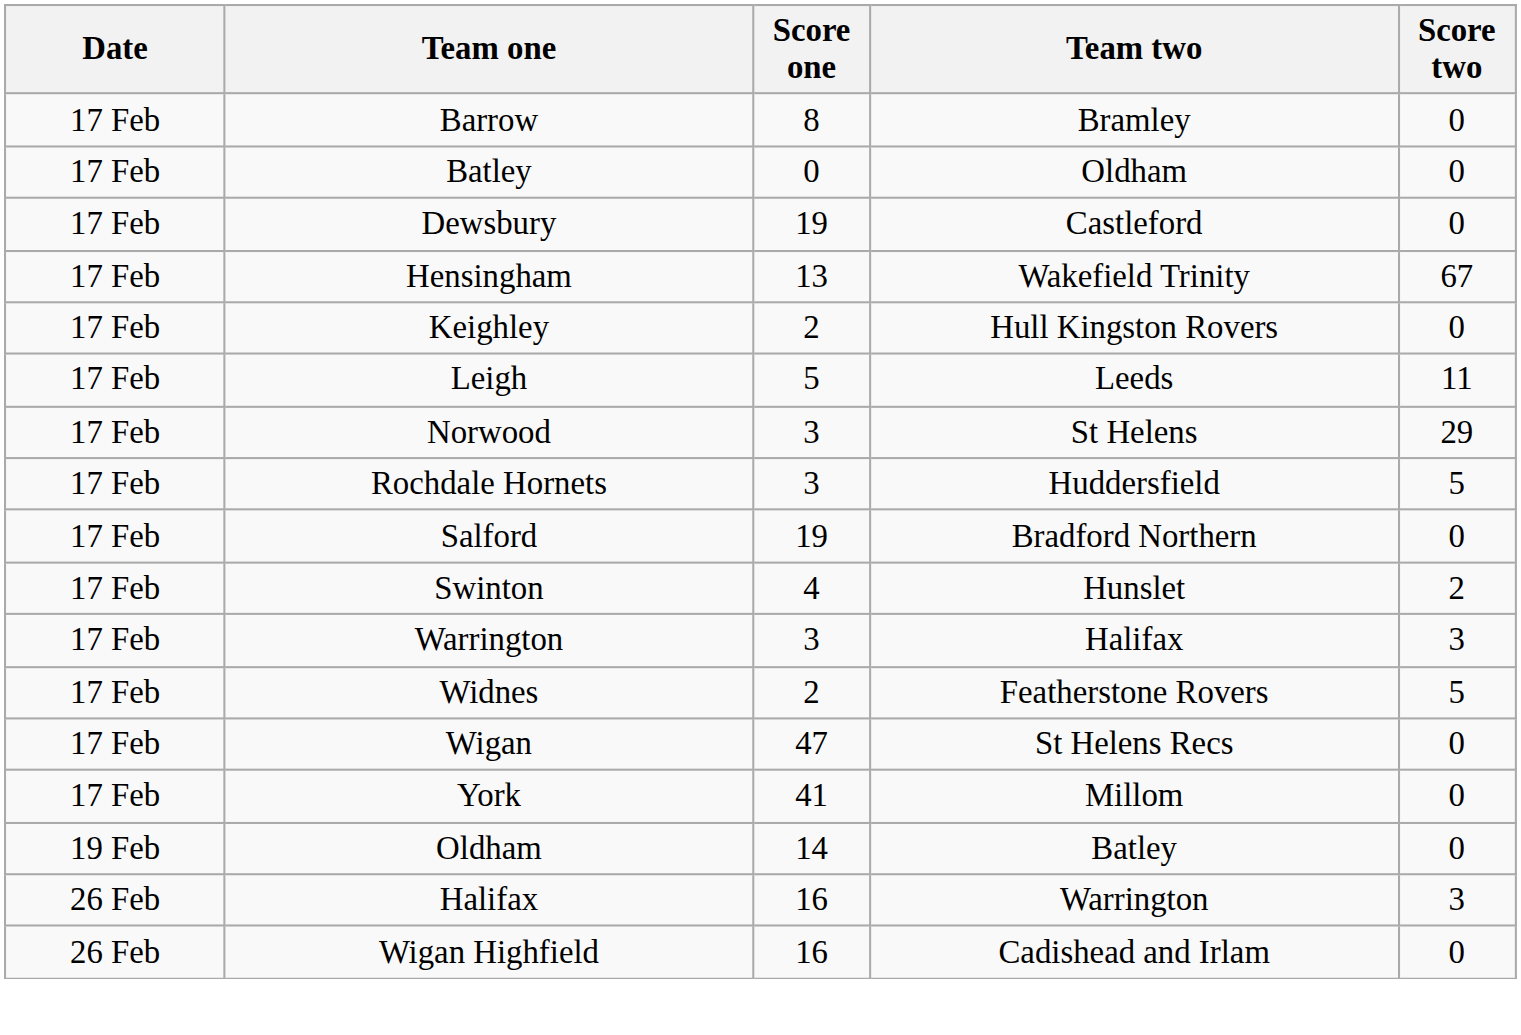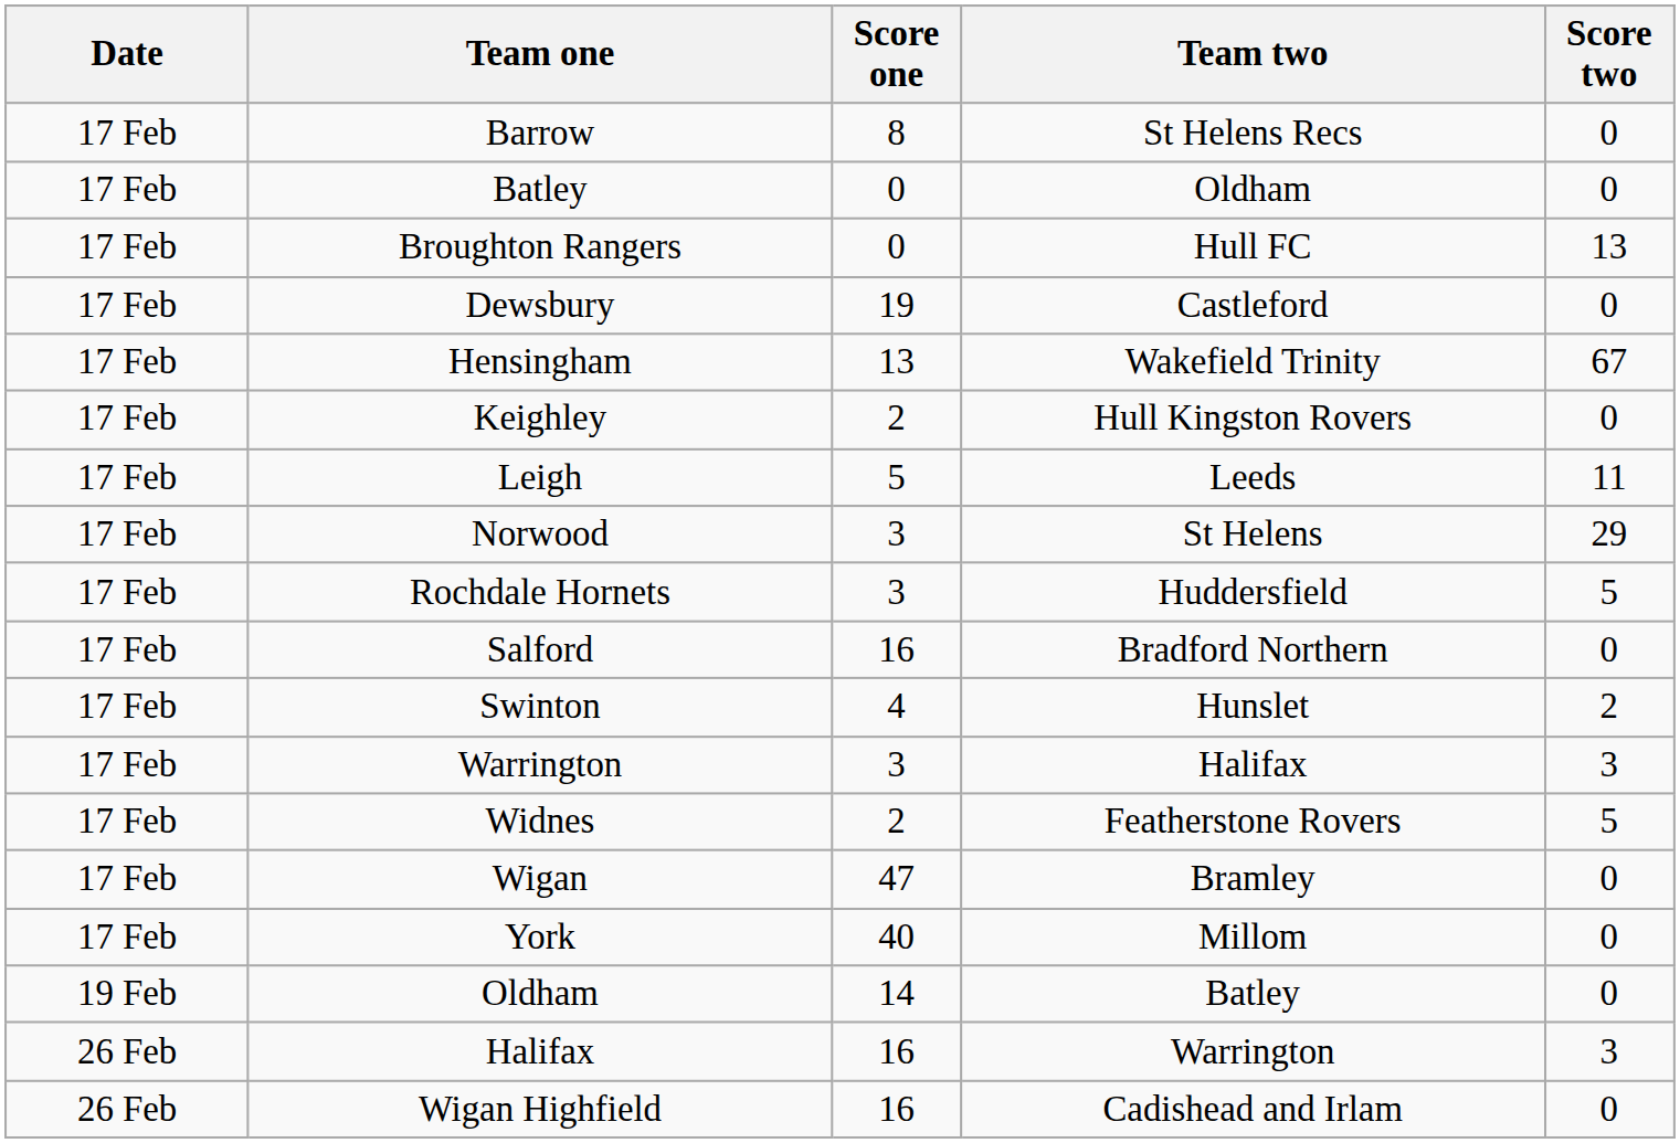Barrow | Team two: Bramley -> St Helens Recs
+ row: 17 Feb | Broughton Rangers | 0 | Hull FC | 13
Salford | Score one: 19 -> 16
Wigan | Team two: St Helens Recs -> Bramley
York | Score one: 41 -> 40
